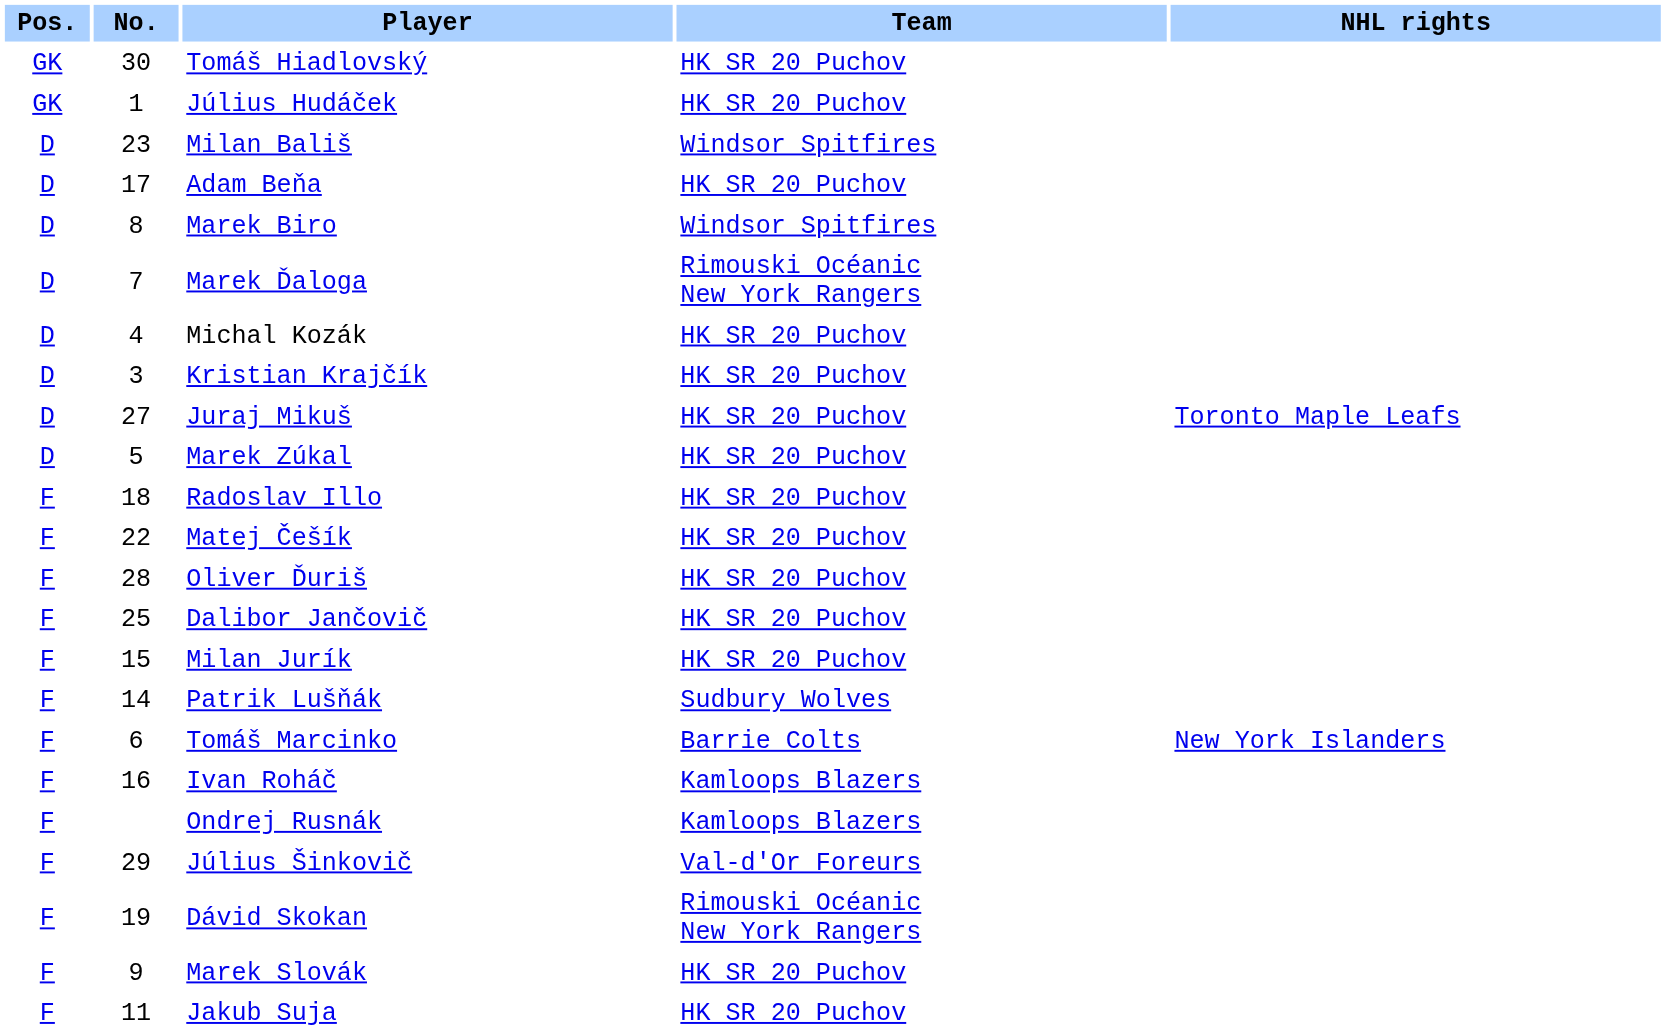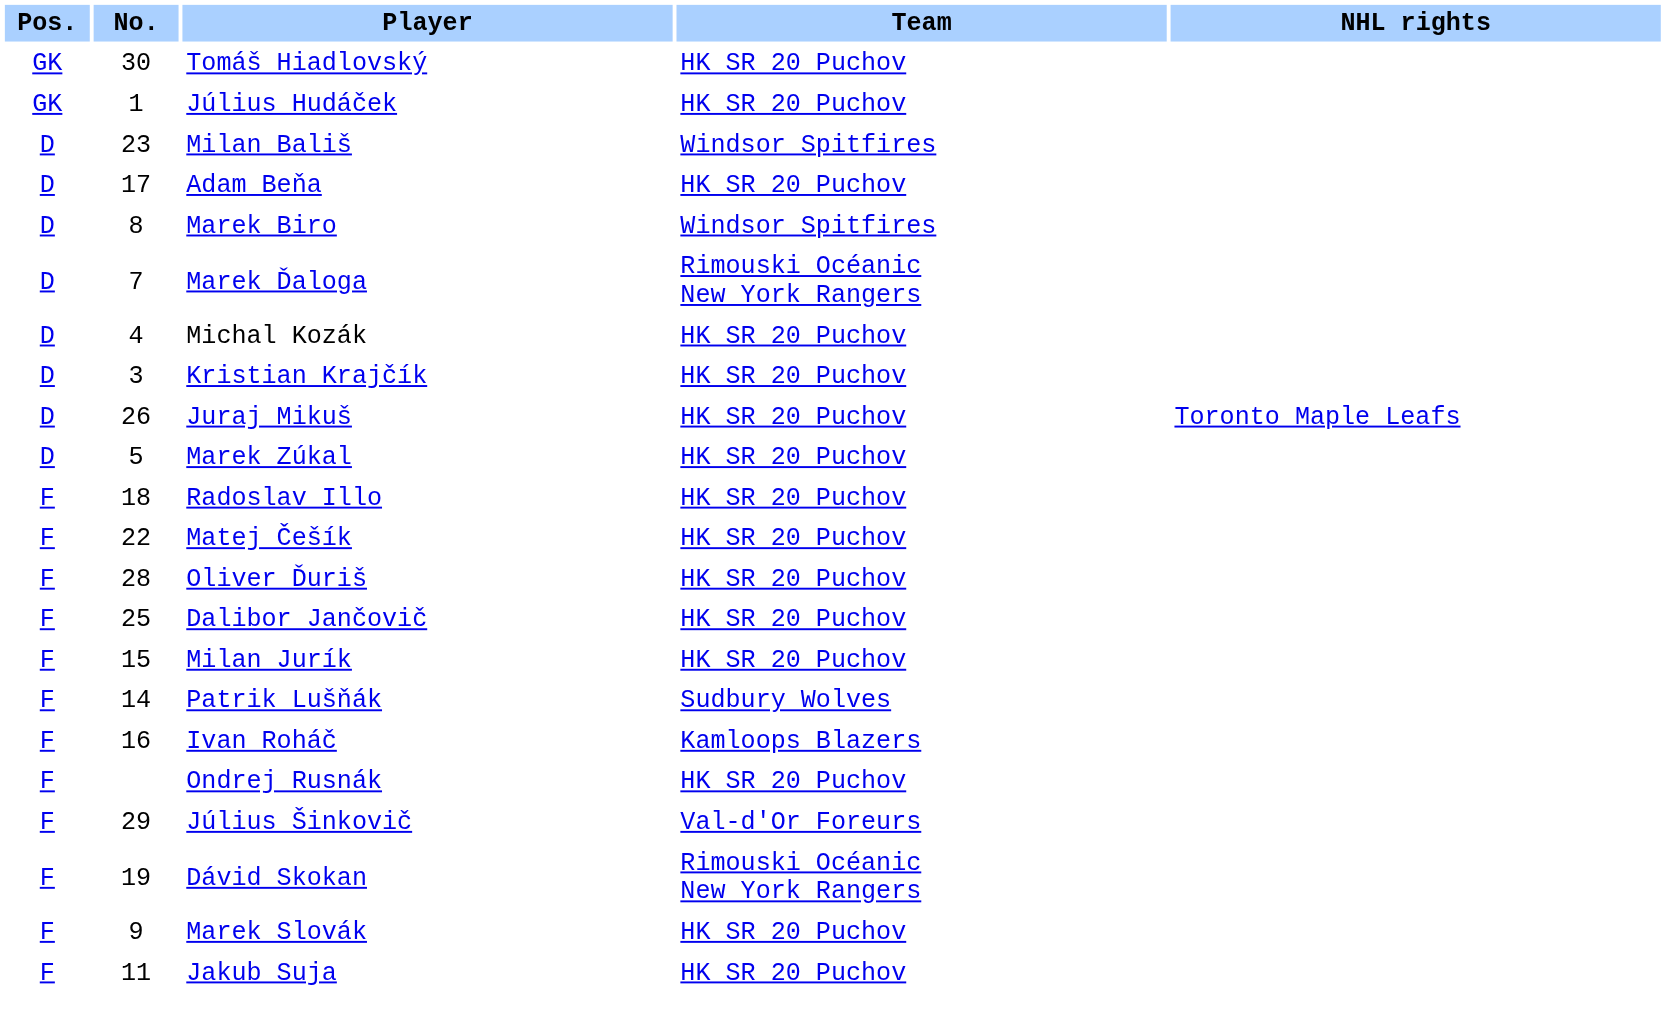Juraj Mikuš | No.: 27 -> 26
- row: F | 6 | Tomáš Marcinko | Barrie Colts | New York Islanders
Ondrej Rusnák | Team: Kamloops Blazers -> HK SR 20 Puchov
